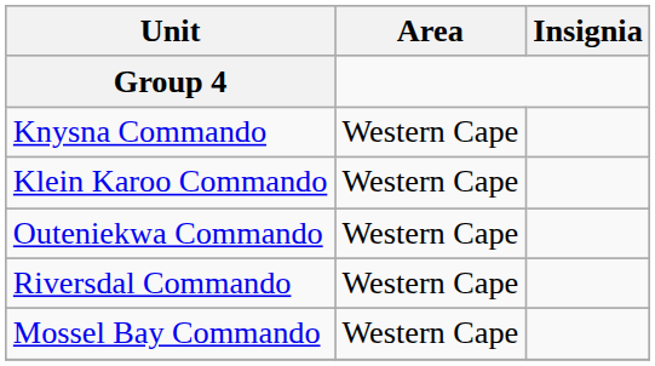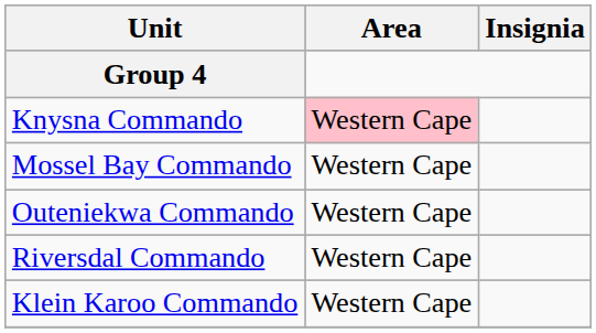Knysna Commando | Area: no background -> pink background
rows swapped: Mossel Bay Commando <-> Klein Karoo Commando
